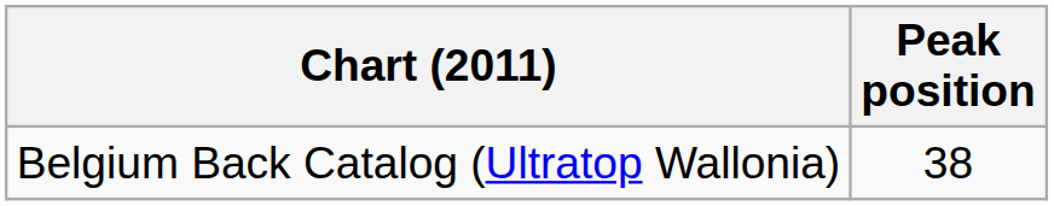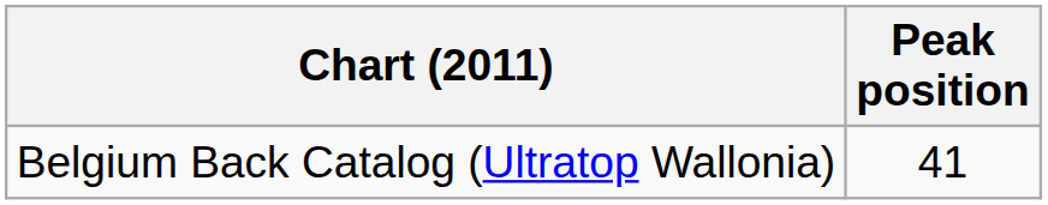Belgium Back Catalog (Ultratop Wallonia) | Peak position: 38 -> 41
